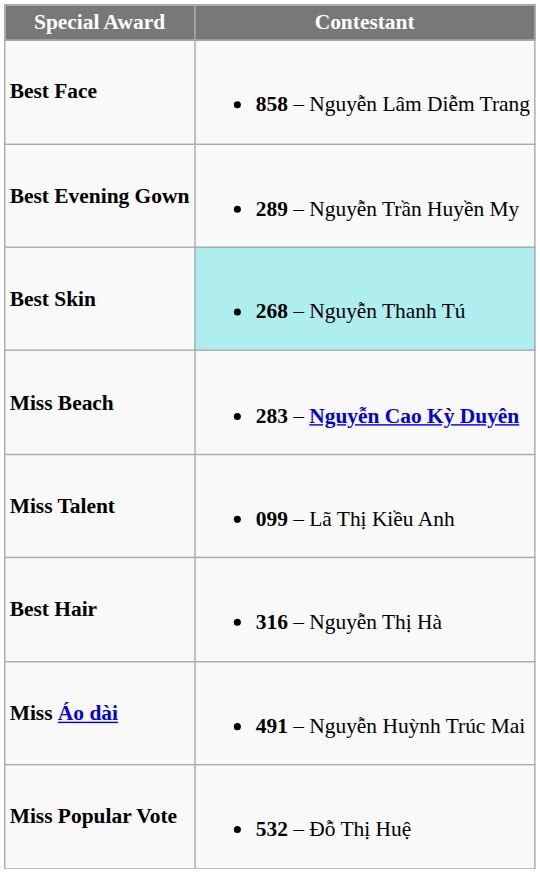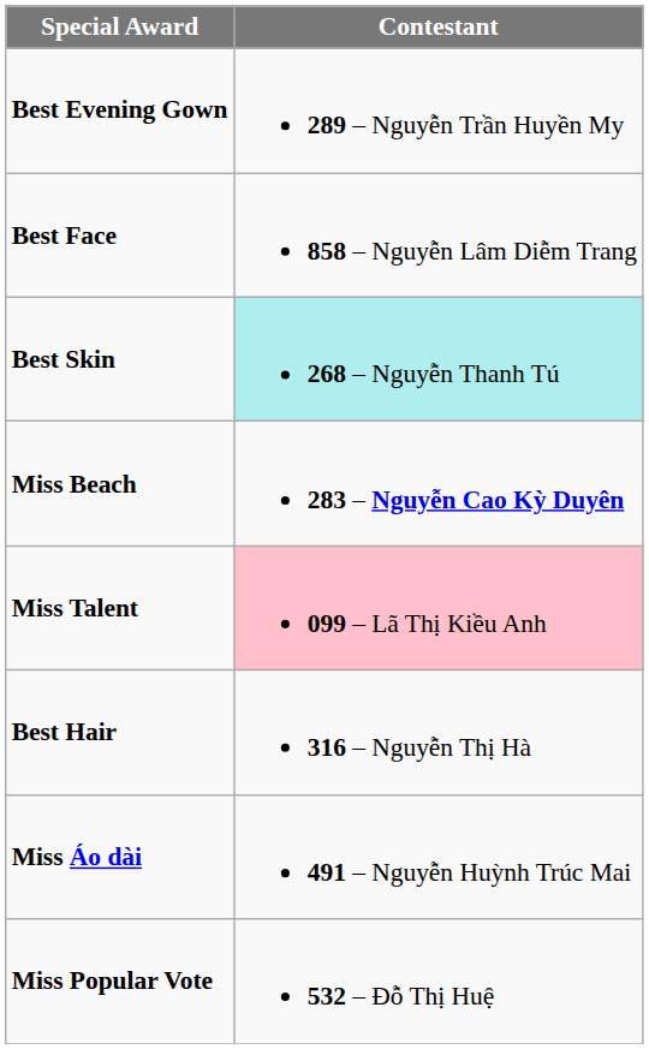rows swapped: Best Face <-> Best Evening Gown
Miss Talent | Contestant: no background -> pink background
